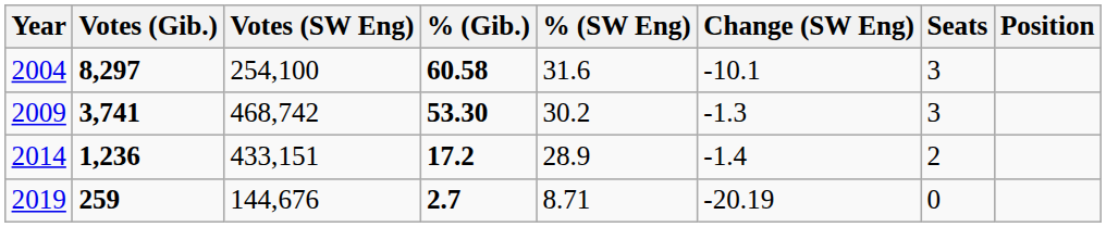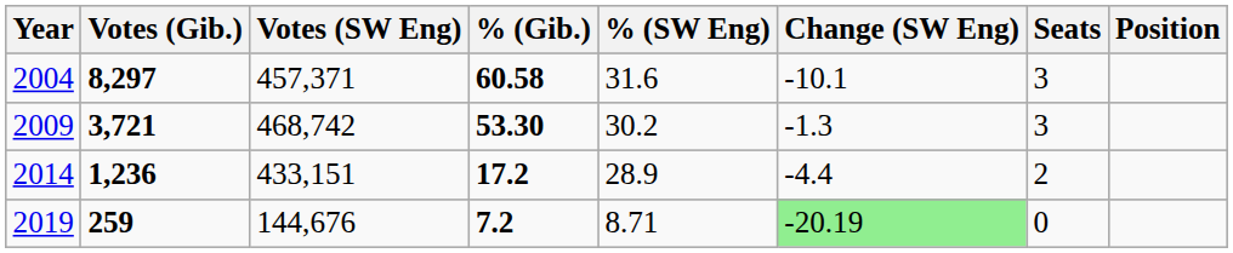2004 | Votes (SW Eng): 254,100 -> 457,371
2009 | Votes (Gib.): 3,741 -> 3,721
2014 | Change (SW Eng): -1.4 -> -4.4
2019 | % (Gib.): 2.7 -> 7.2
2019 | Change (SW Eng): no background -> lightgreen background
